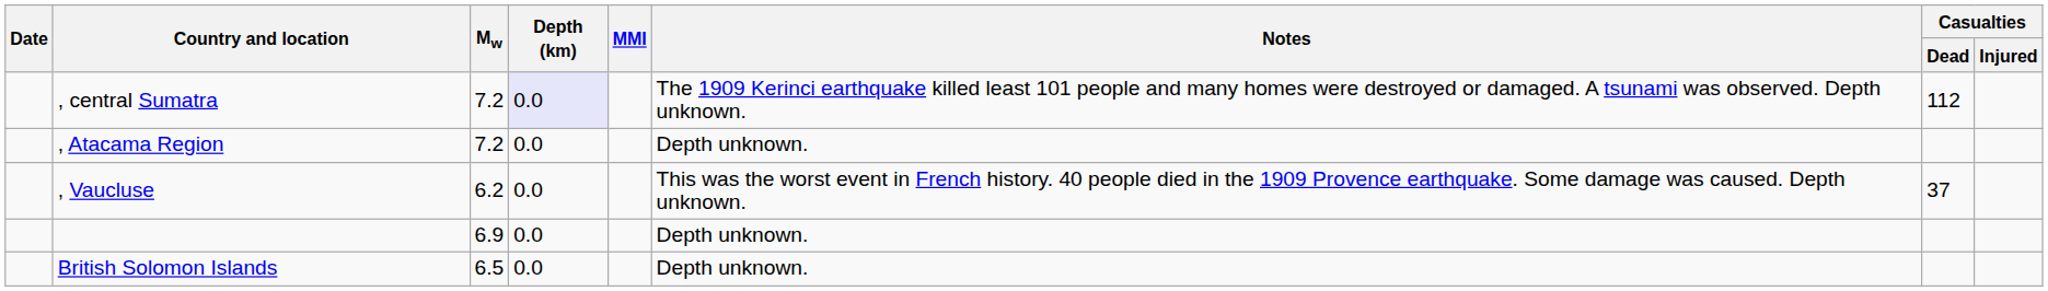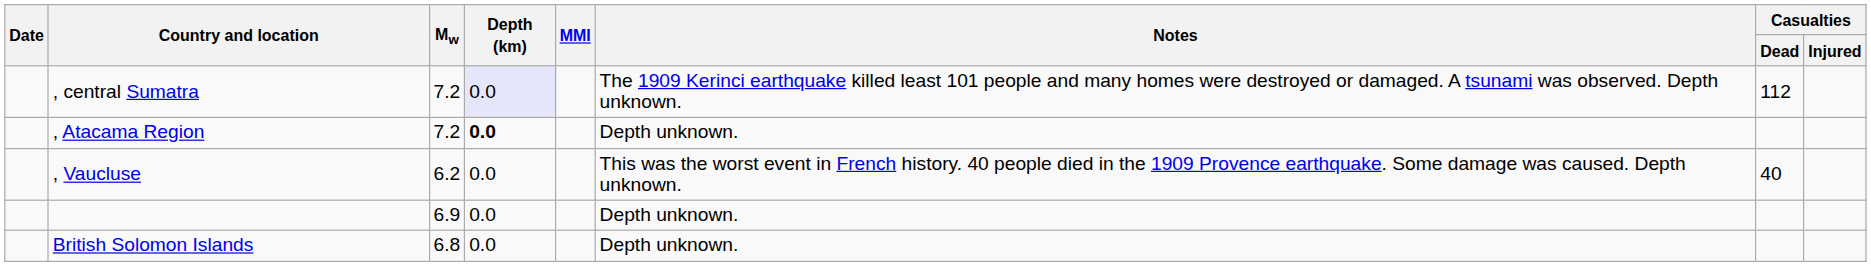, Atacama Region | Depth (km): normal -> bold
, Vaucluse | Casualties / Dead: 37 -> 40
British Solomon Islands | Mw: 6.5 -> 6.8
